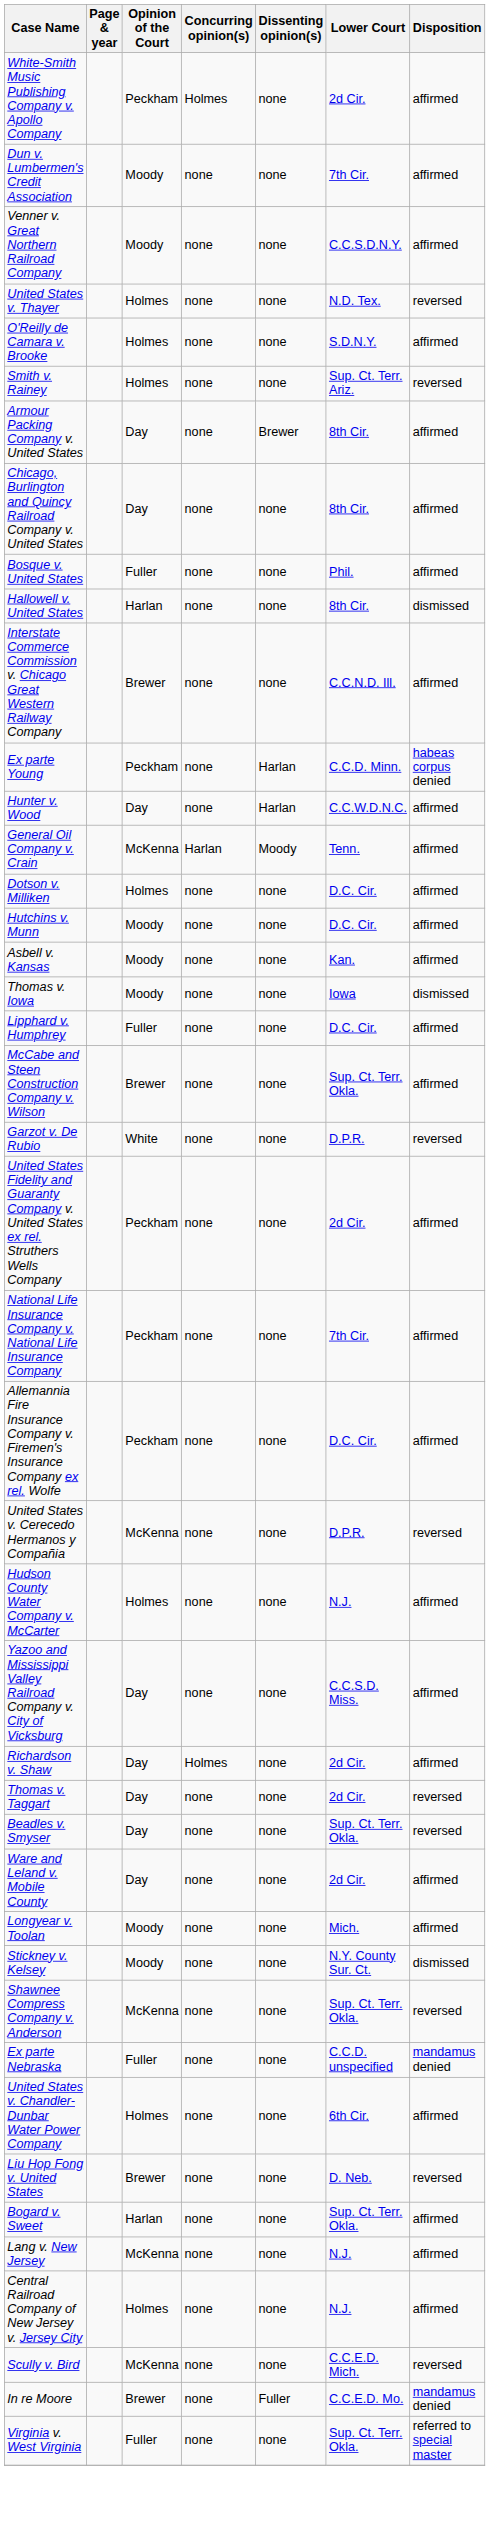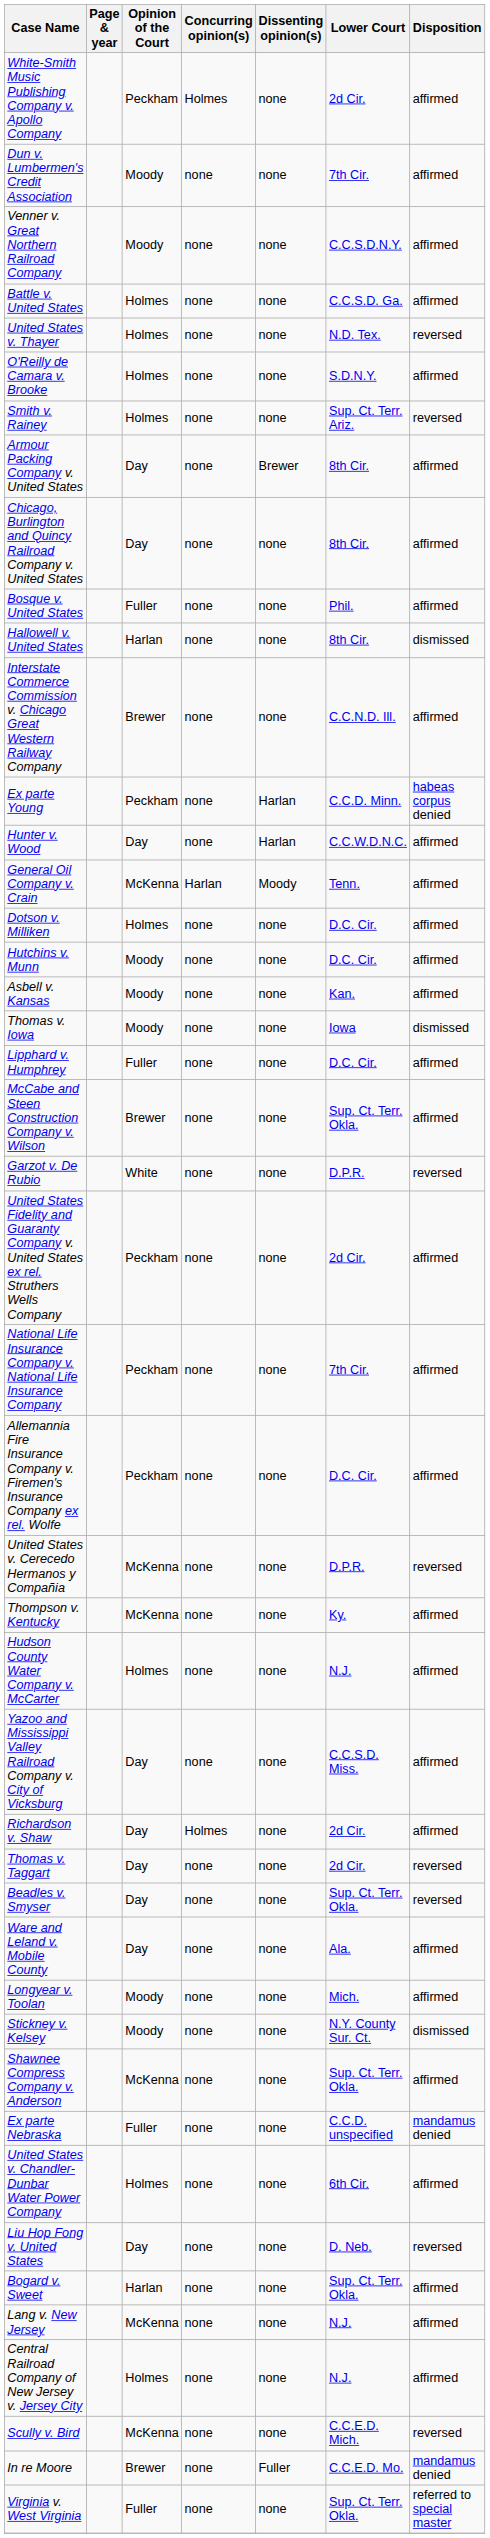+ row: Battle v. United States | Holmes | none | none | C.C.S.D. Ga. | affirmed
+ row: Thompson v. Kentucky | McKenna | none | none | Ky. | affirmed
Ware and Leland v. Mobile County | Lower Court: 2d Cir. -> Ala.
Shawnee Compress Company v. Anderson | Disposition: reversed -> affirmed
Liu Hop Fong v. United States | Opinion of the Court: Brewer -> Day
